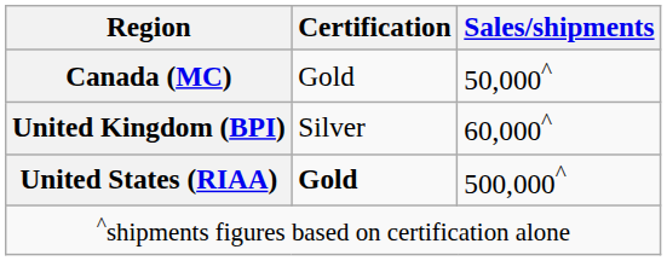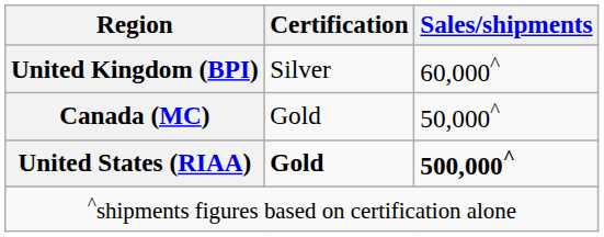rows swapped: Canada (MC) <-> United Kingdom (BPI)
United States (RIAA) | Sales/shipments: normal -> bold
